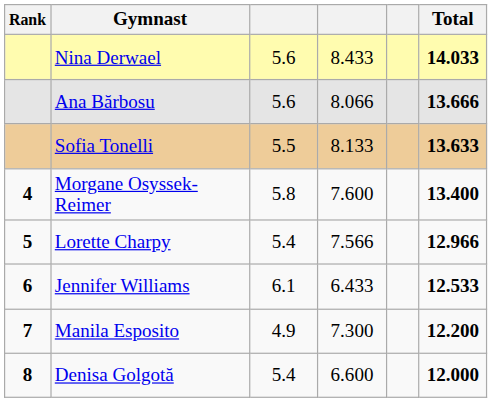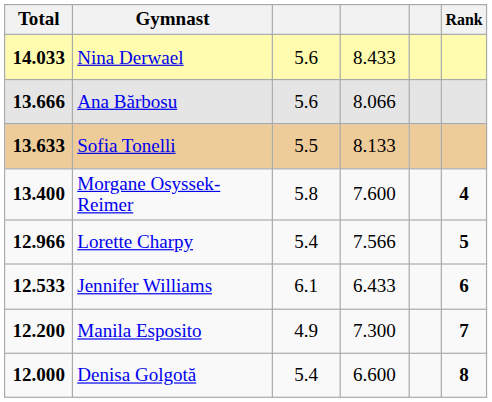columns swapped: Rank <-> Total
